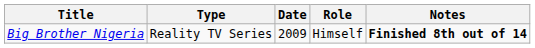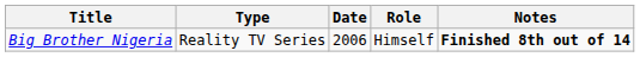Big Brother Nigeria | Date: 2009 -> 2006
